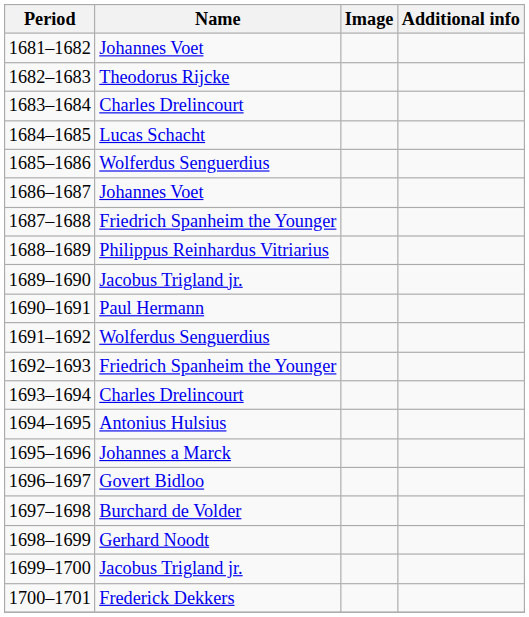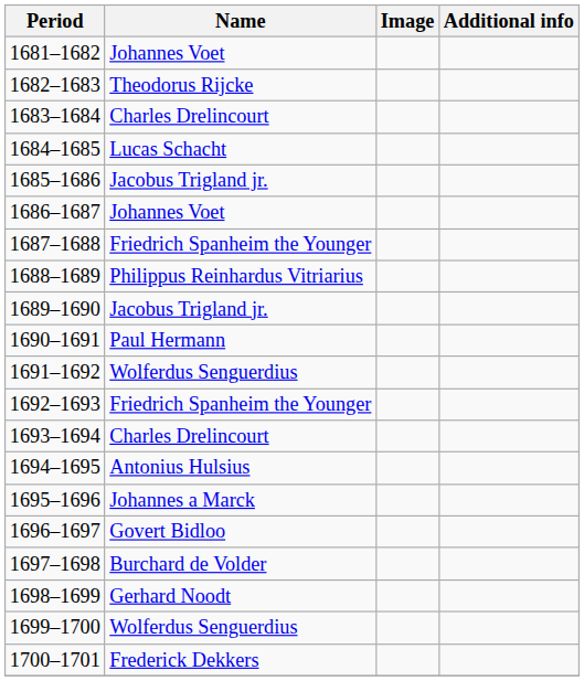1685–1686 | Name: Wolferdus Senguerdius -> Jacobus Trigland jr.
1699–1700 | Name: Jacobus Trigland jr. -> Wolferdus Senguerdius
